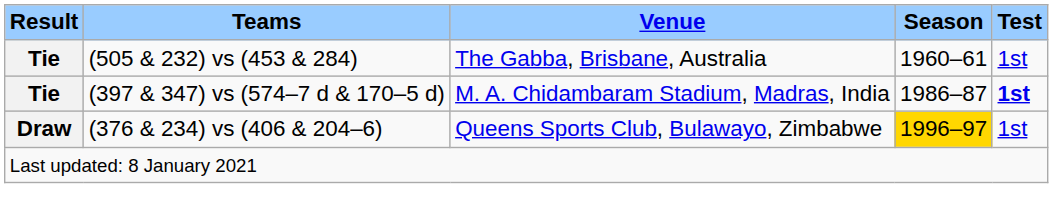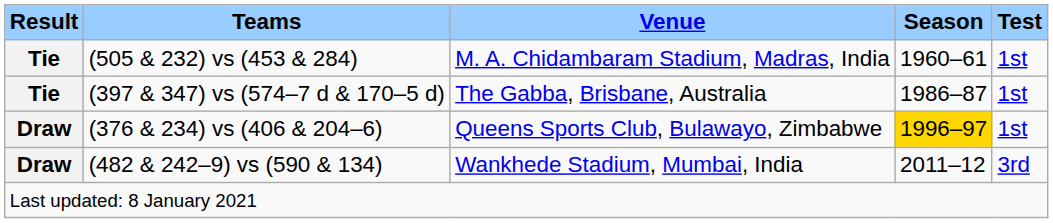(505 & 232) vs (453 & 284) | Venue: The Gabba, Brisbane, Australia -> M. A. Chidambaram Stadium, Madras, India
(397 & 347) vs (574–7 d & 170–5 d) | Venue: M. A. Chidambaram Stadium, Madras, India -> The Gabba, Brisbane, Australia
(397 & 347) vs (574–7 d & 170–5 d) | Test: bold -> normal
+ row: Draw | (482 & 242–9) vs (590 & 134) | Wankhede Stadium, Mumbai, India | 2011–12 | 3rd
